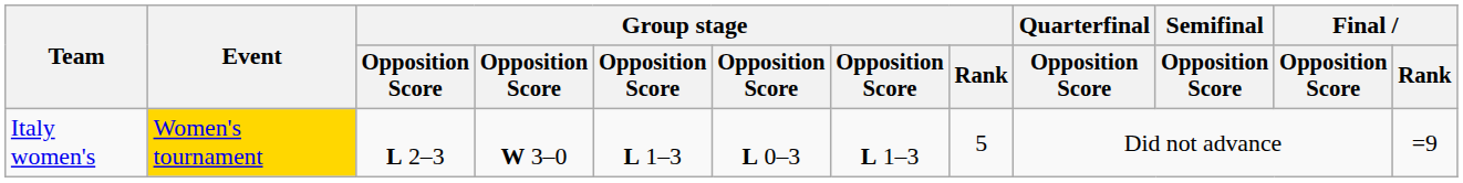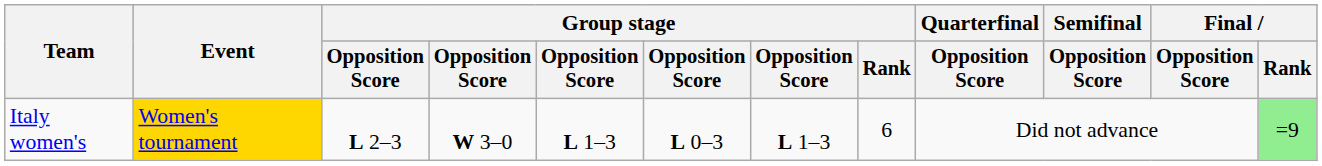Italy women's | Group stage / Rank: 5 -> 6
Italy women's | Final / Rank: no background -> lightgreen background
